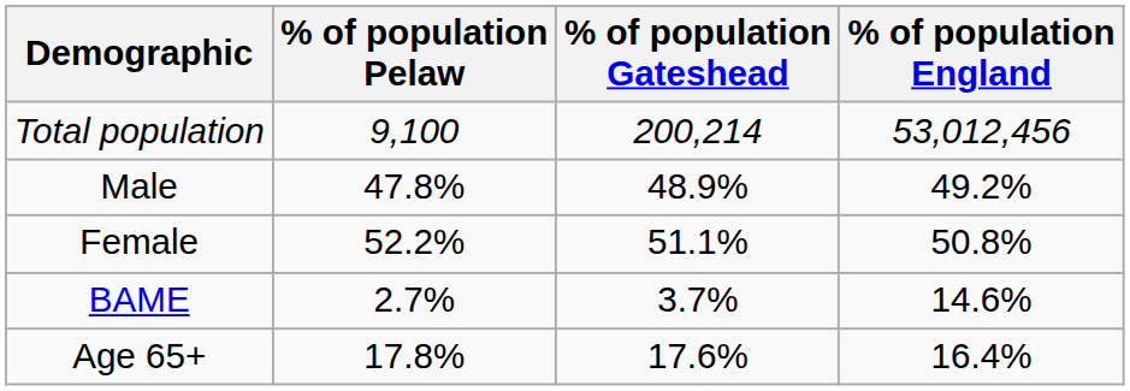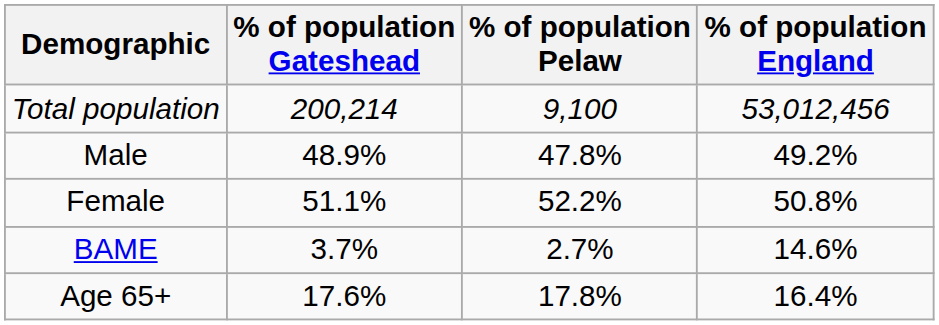columns swapped: % of population Pelaw <-> % of population Gateshead
